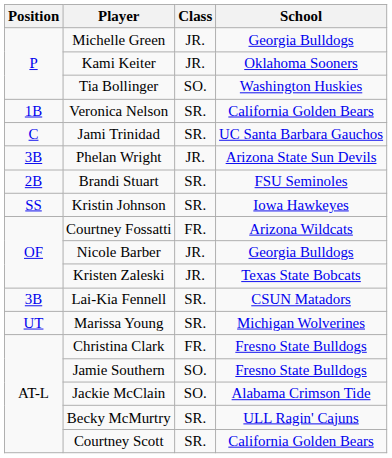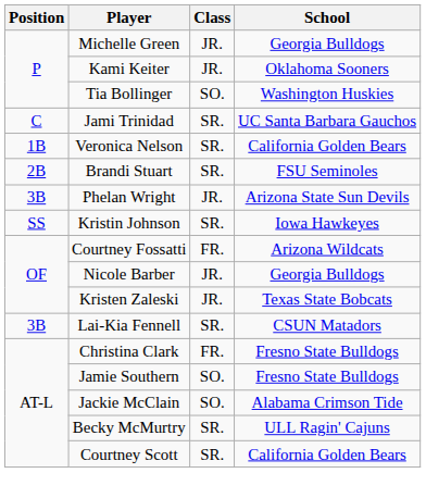rows swapped: Jami Trinidad <-> Veronica Nelson
rows swapped: Brandi Stuart <-> Phelan Wright
- row: UT | Marissa Young | SR. | Michigan Wolverines
